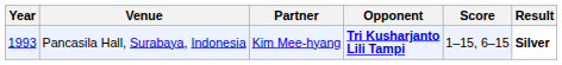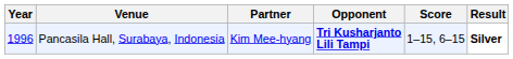Pancasila Hall, Surabaya, Indonesia | Year: 1993 -> 1996
